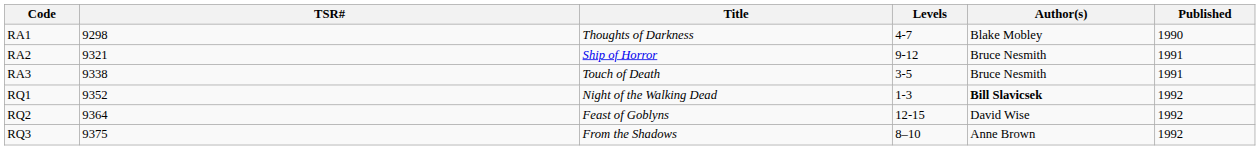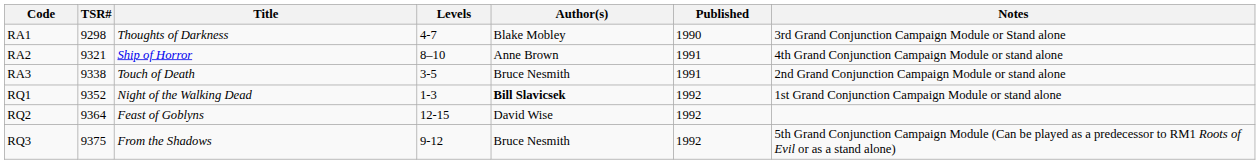+ column: Notes | 3rd Grand Conjunction Campaign Module or Stand alone | 4th Grand Conjunction Campaign Module or stand alone | 2nd Grand Conjunction Campaign Module or stand alone | 1st Grand Conjunction Campaign Module or stand alone | 5th Grand Conjunction Campaign Module (Can be played as a predecessor to RM1 Roots of Evil or as a stand alone)
RA2 | Levels: 9-12 -> 8–10
RA2 | Author(s): Bruce Nesmith -> Anne Brown
RQ3 | Levels: 8–10 -> 9-12
RQ3 | Author(s): Anne Brown -> Bruce Nesmith
